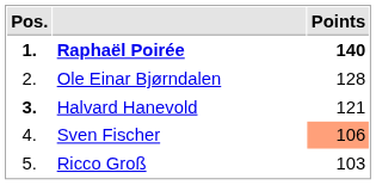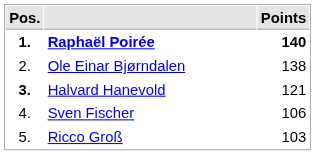Ole Einar Bjørndalen | Points: 128 -> 138
Sven Fischer | Points: lightsalmon background -> no background
